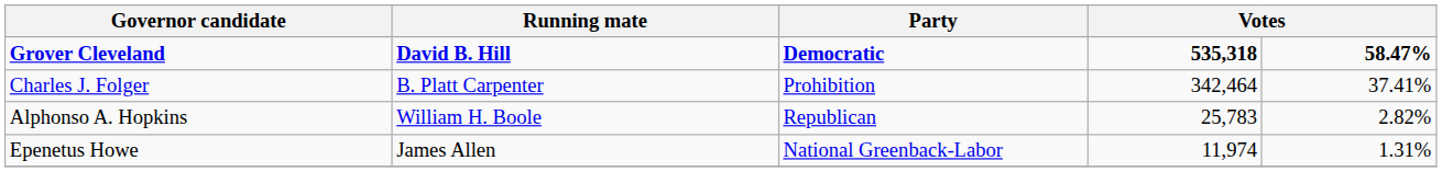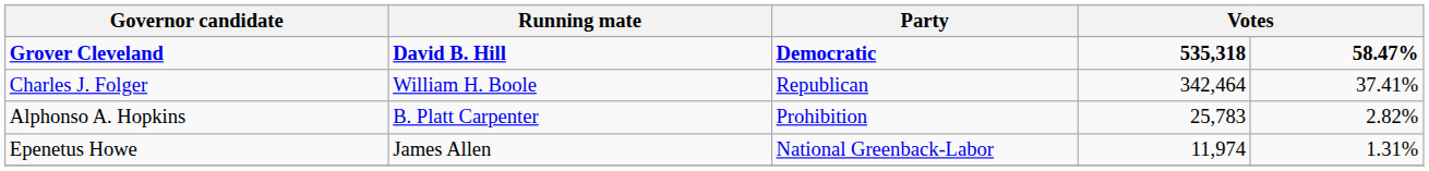Charles J. Folger | Running mate: B. Platt Carpenter -> William H. Boole
Charles J. Folger | Party: Prohibition -> Republican
Alphonso A. Hopkins | Running mate: William H. Boole -> B. Platt Carpenter
Alphonso A. Hopkins | Party: Republican -> Prohibition
